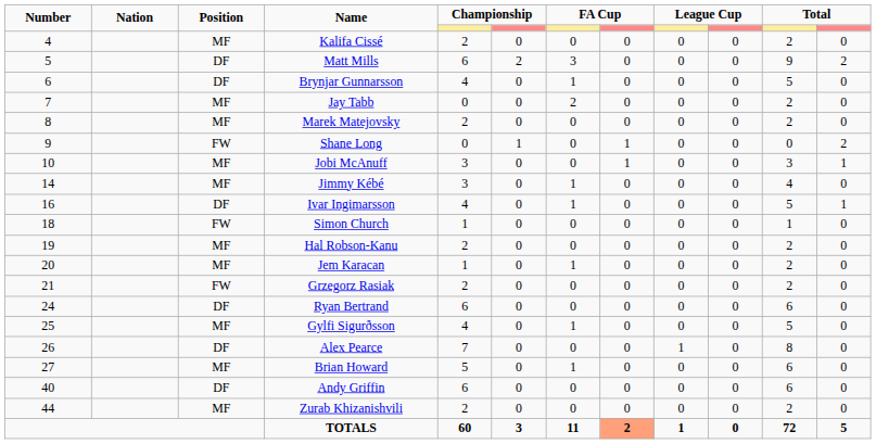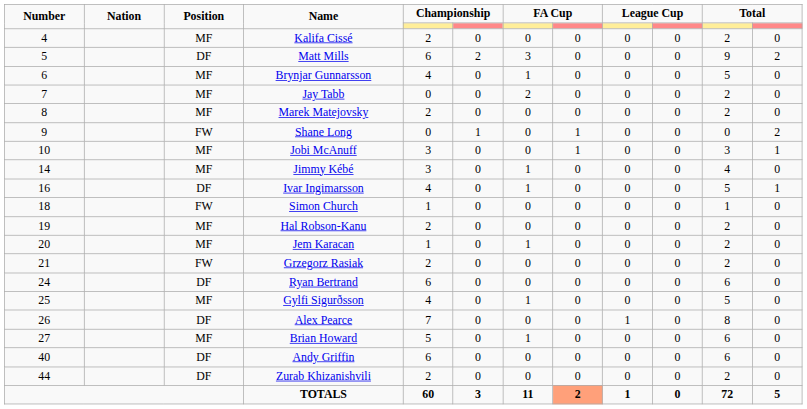Brynjar Gunnarsson | Position: DF -> MF
Zurab Khizanishvili | Position: MF -> DF
